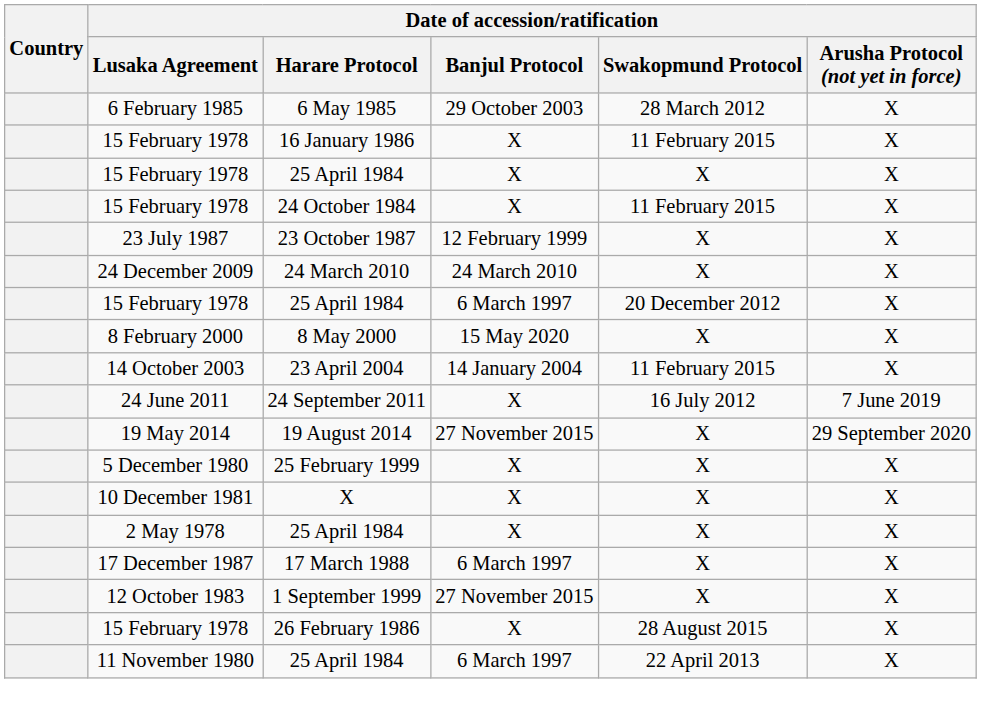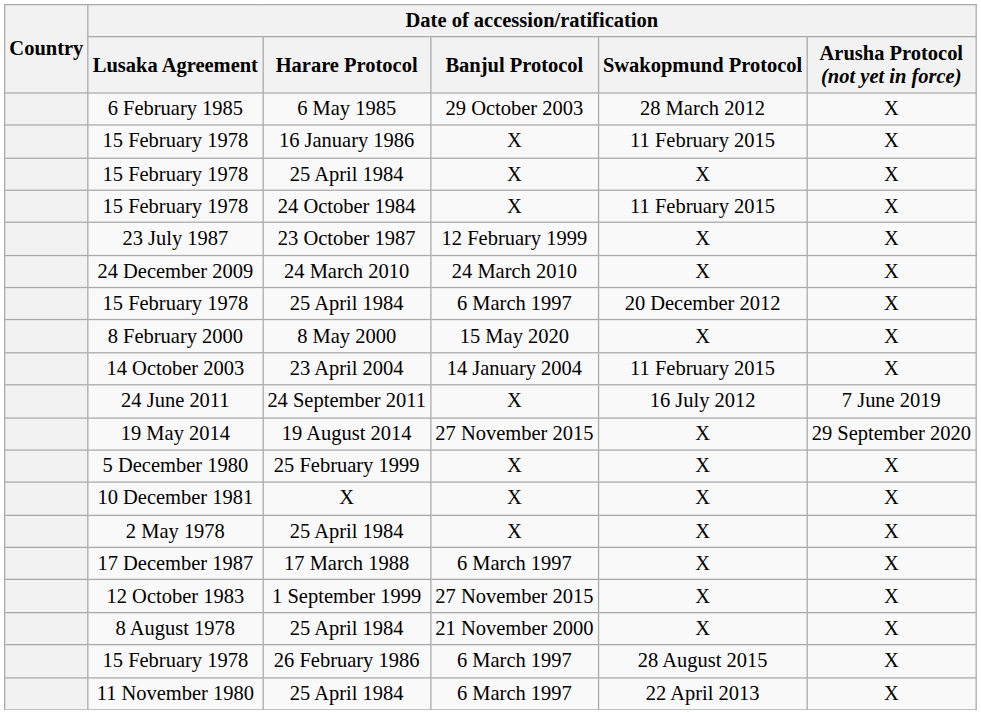+ row: 8 August 1978 | 25 April 1984 | 21 November 2000 | X | X
15 February 1978 / 26 February 1986 | Date of accession/ratification / Banjul Protocol: X -> 6 March 1997
